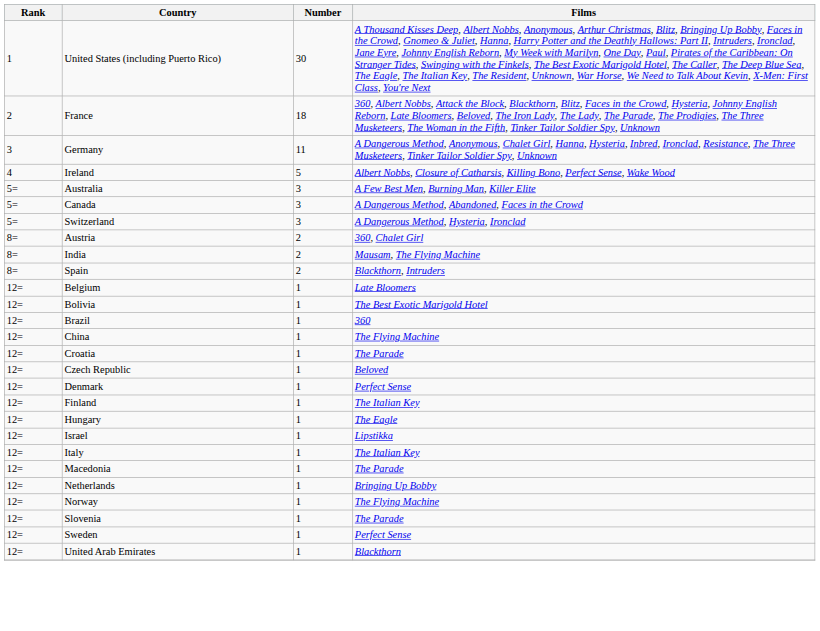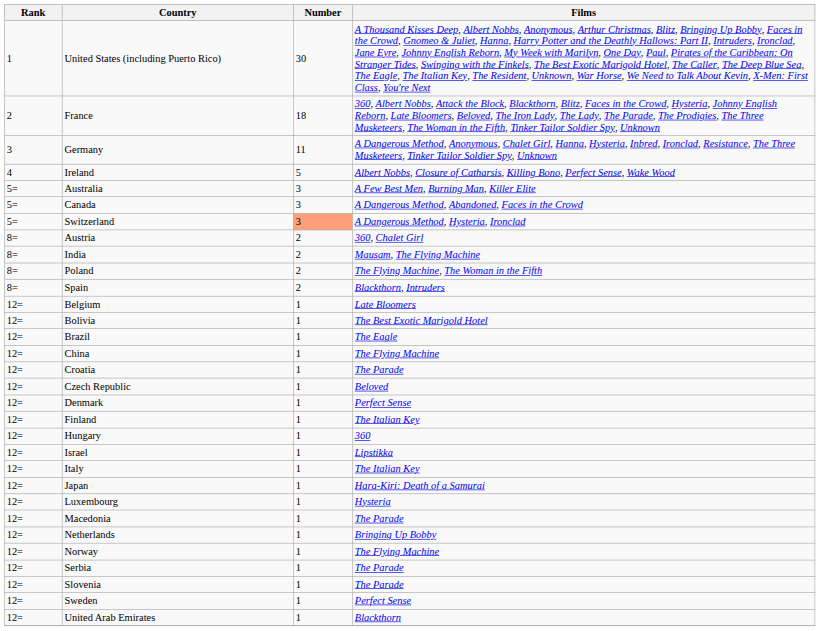Switzerland | Number: no background -> lightsalmon background
+ row: 8= | Poland | 2 | The Flying Machine, The Woman in the Fifth
Brazil | Films: 360 -> The Eagle
Hungary | Films: The Eagle -> 360
+ row: 12= | Japan | 1 | Hara-Kiri: Death of a Samurai
+ row: 12= | Luxembourg | 1 | Hysteria
+ row: 12= | Serbia | 1 | The Parade
